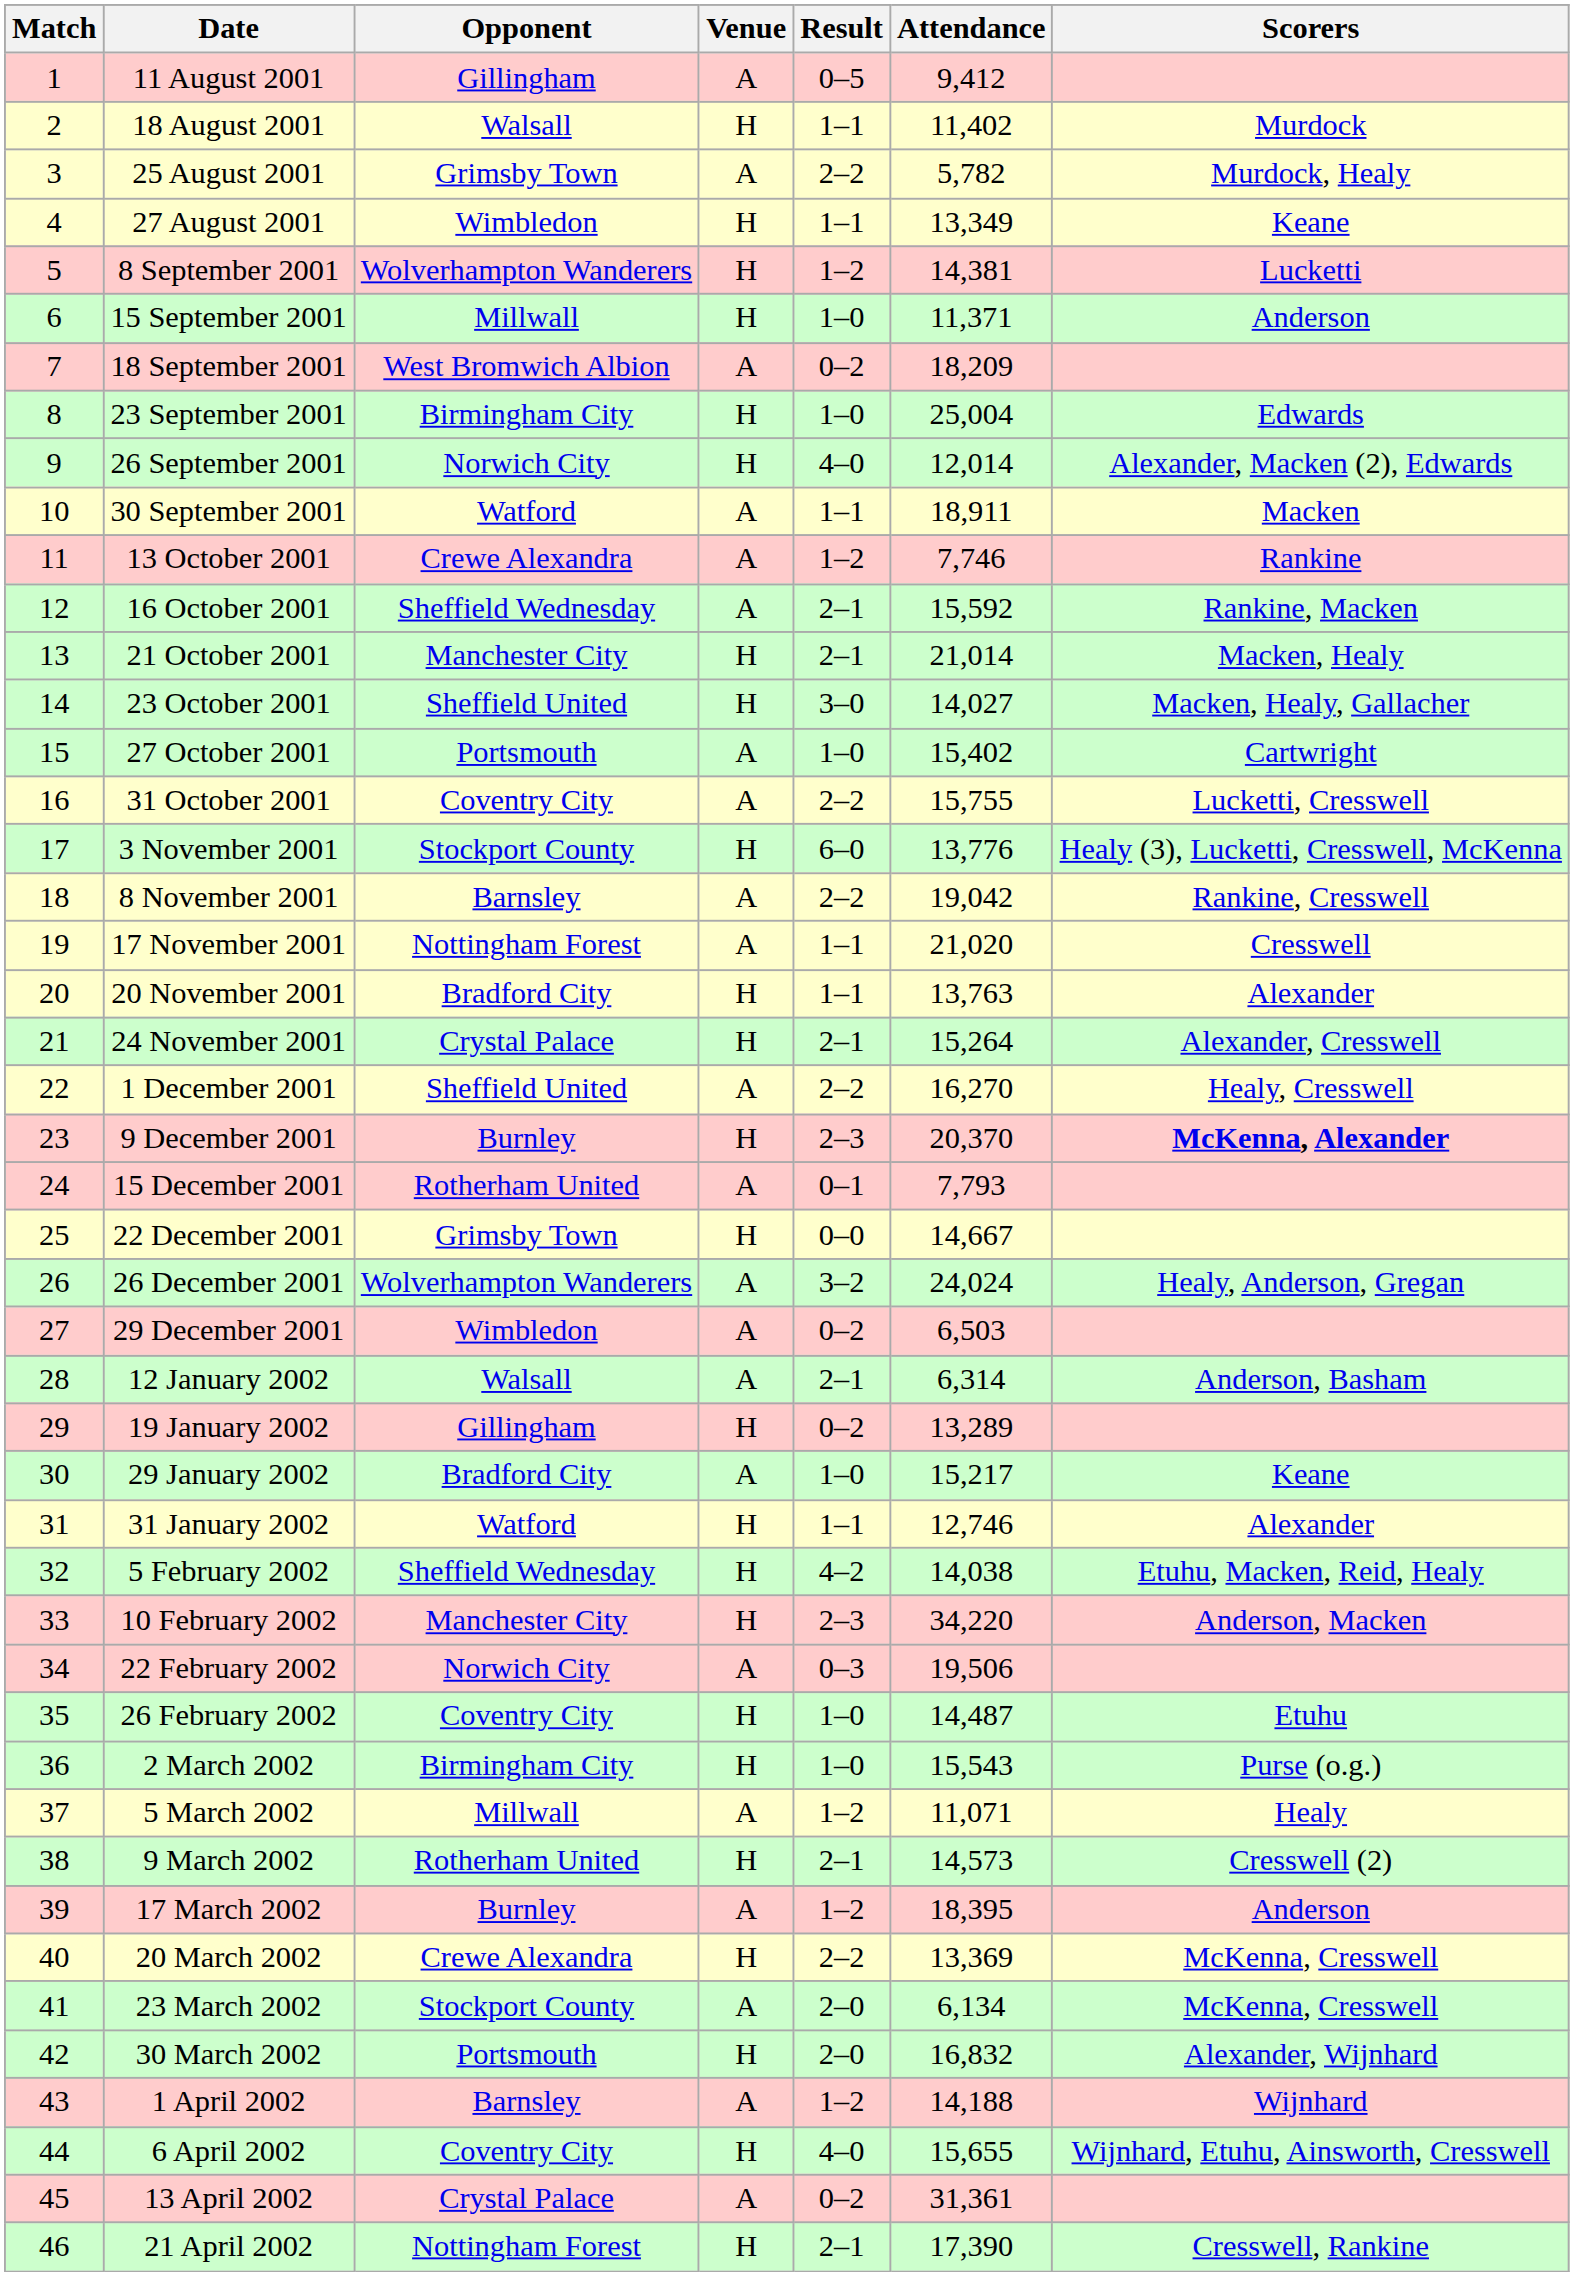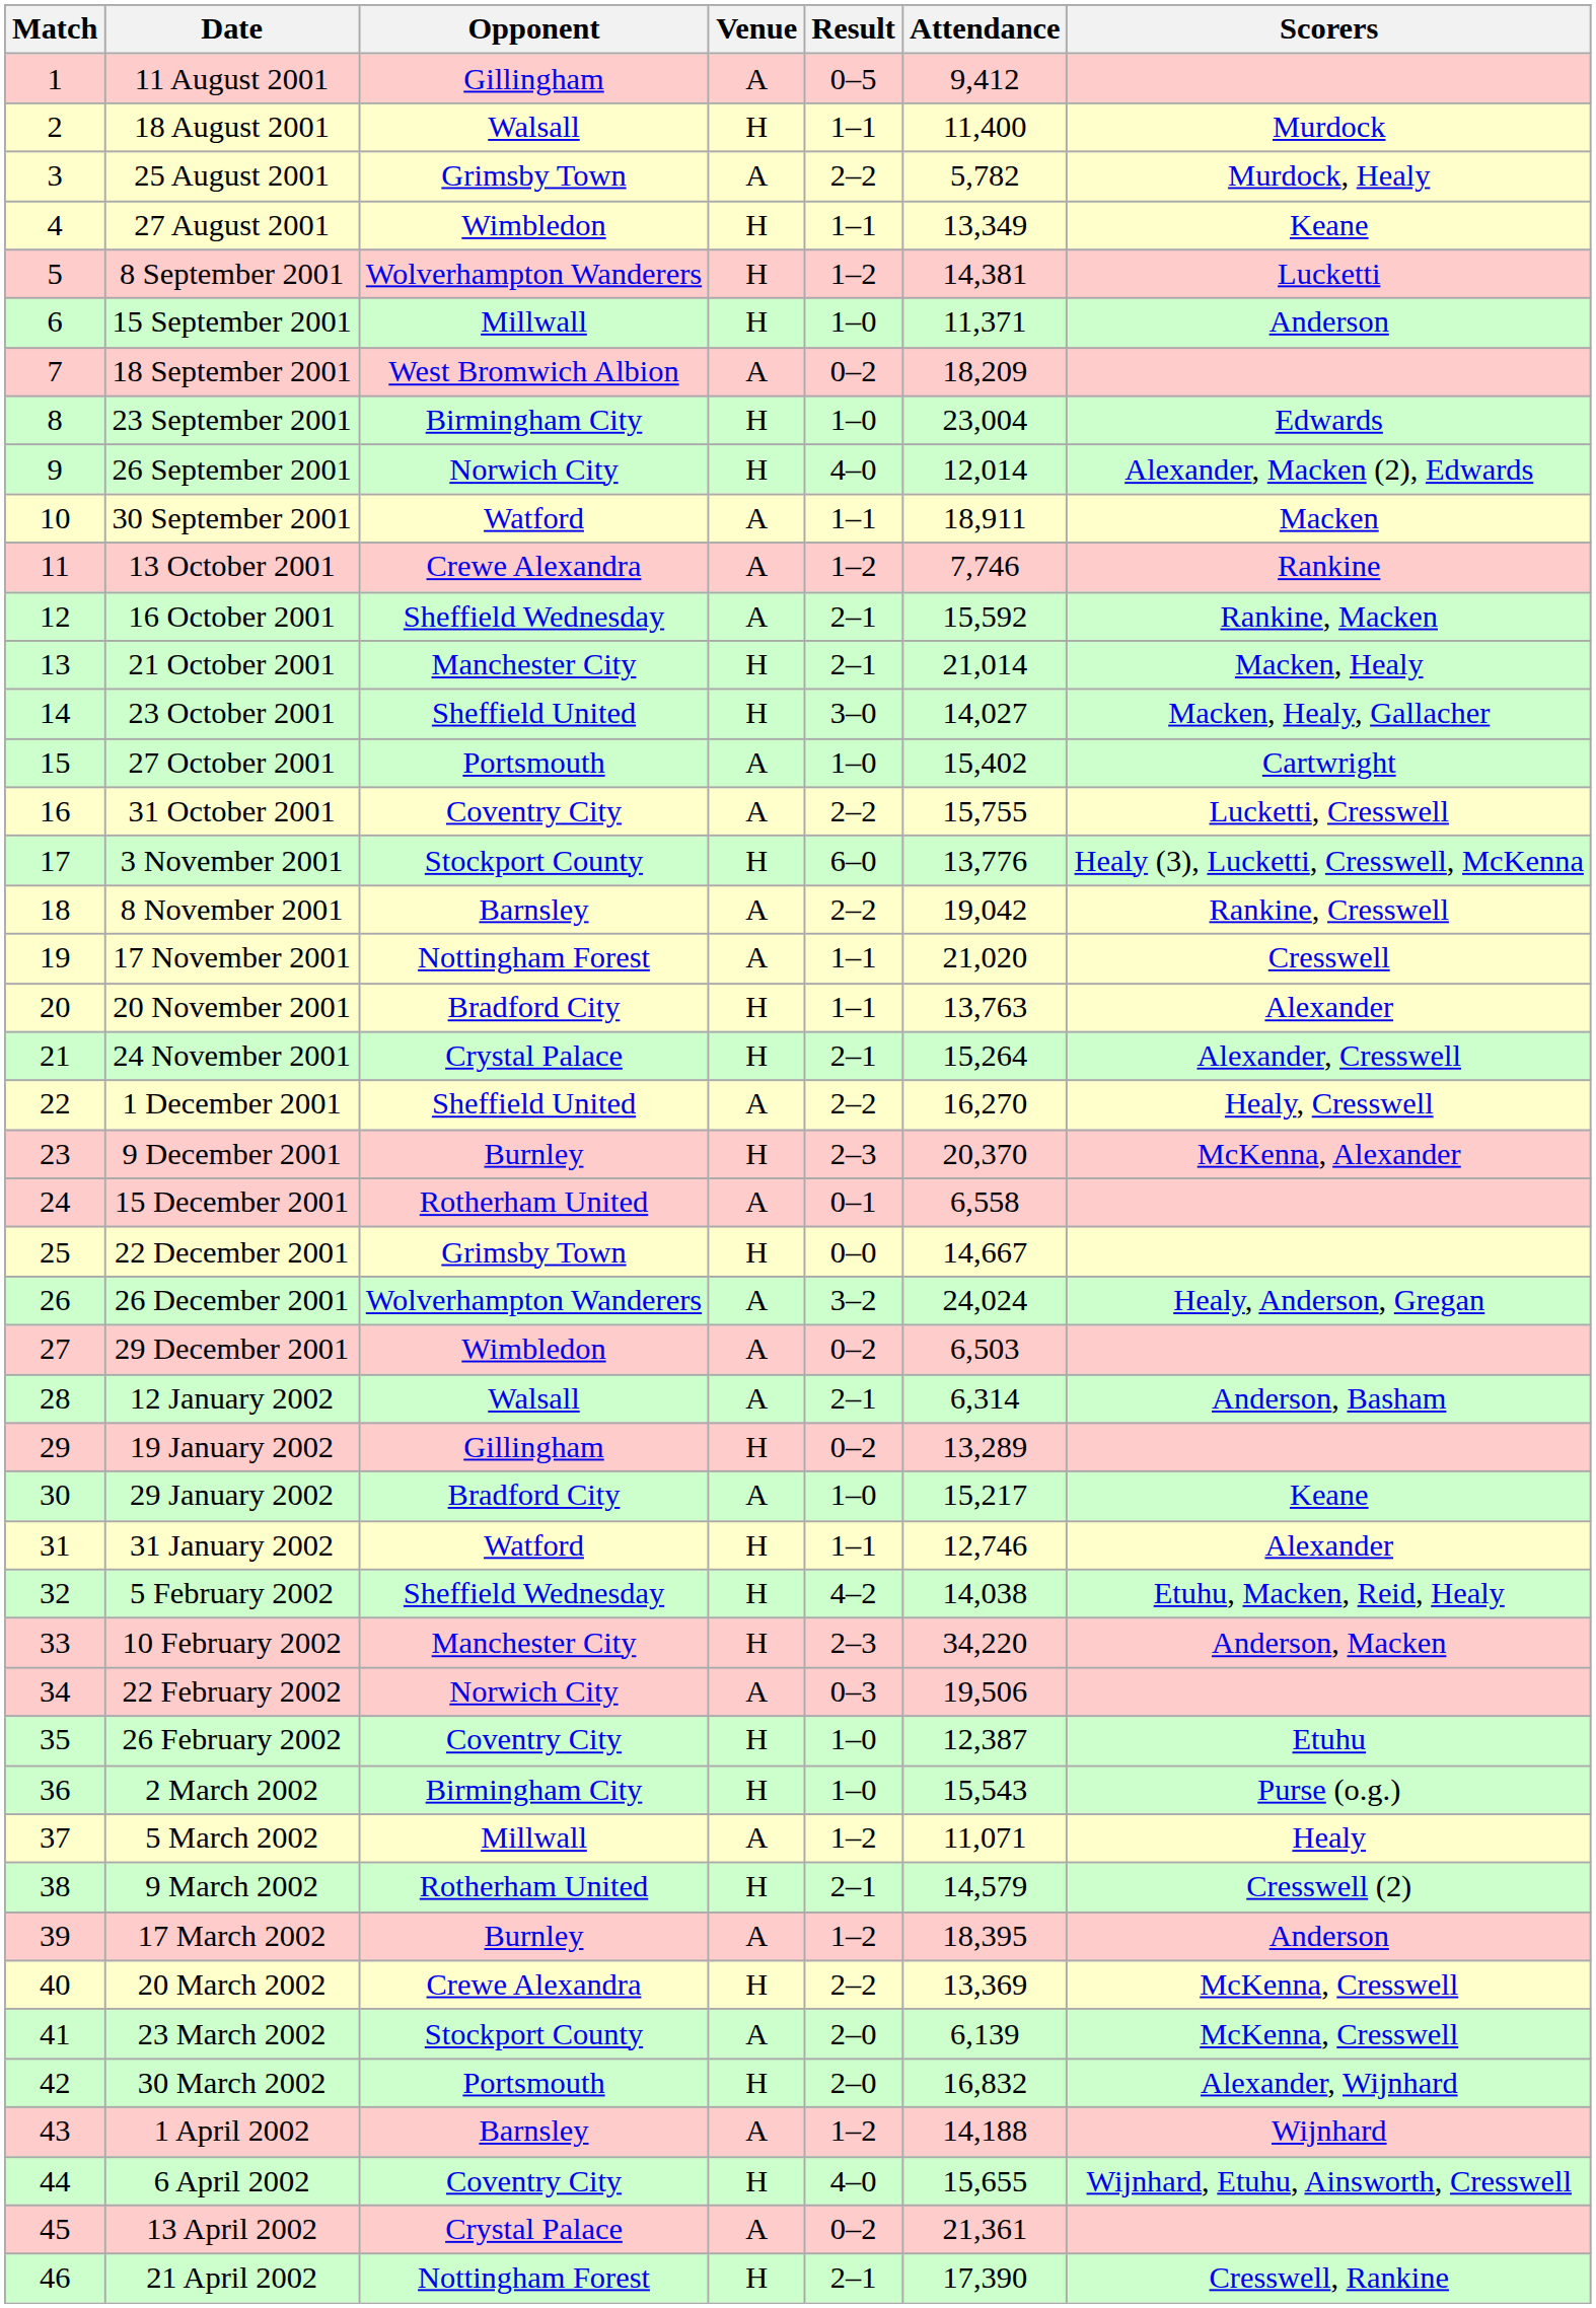18 August 2001 | Attendance: 11,402 -> 11,400
23 September 2001 | Attendance: 25,004 -> 23,004
9 December 2001 | Scorers: bold -> normal
15 December 2001 | Attendance: 7,793 -> 6,558
26 February 2002 | Attendance: 14,487 -> 12,387
9 March 2002 | Attendance: 14,573 -> 14,579
23 March 2002 | Attendance: 6,134 -> 6,139
13 April 2002 | Attendance: 31,361 -> 21,361
